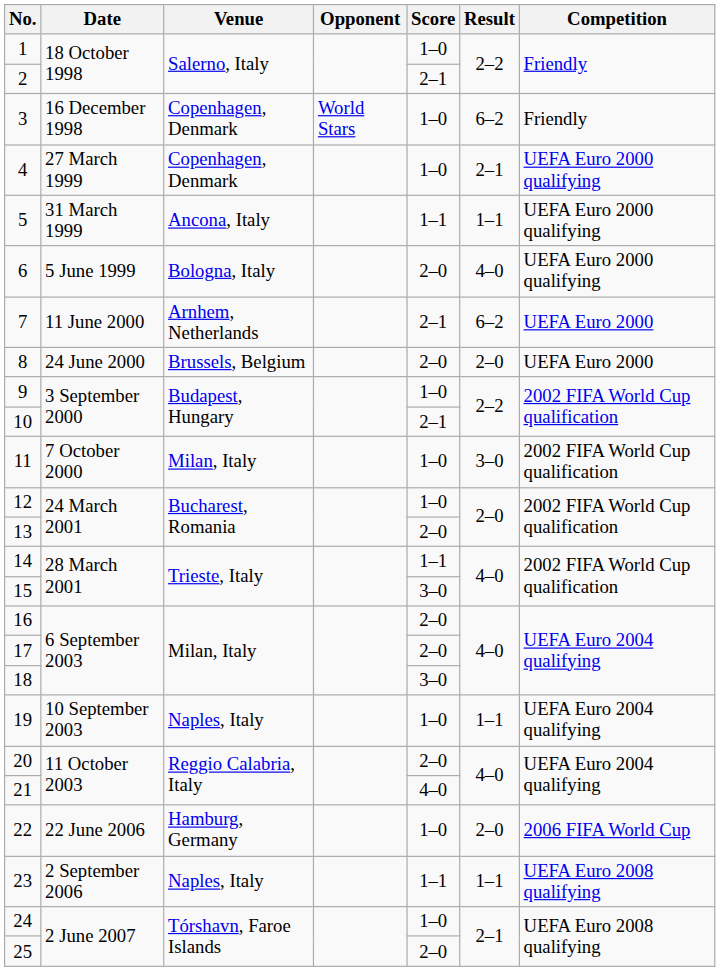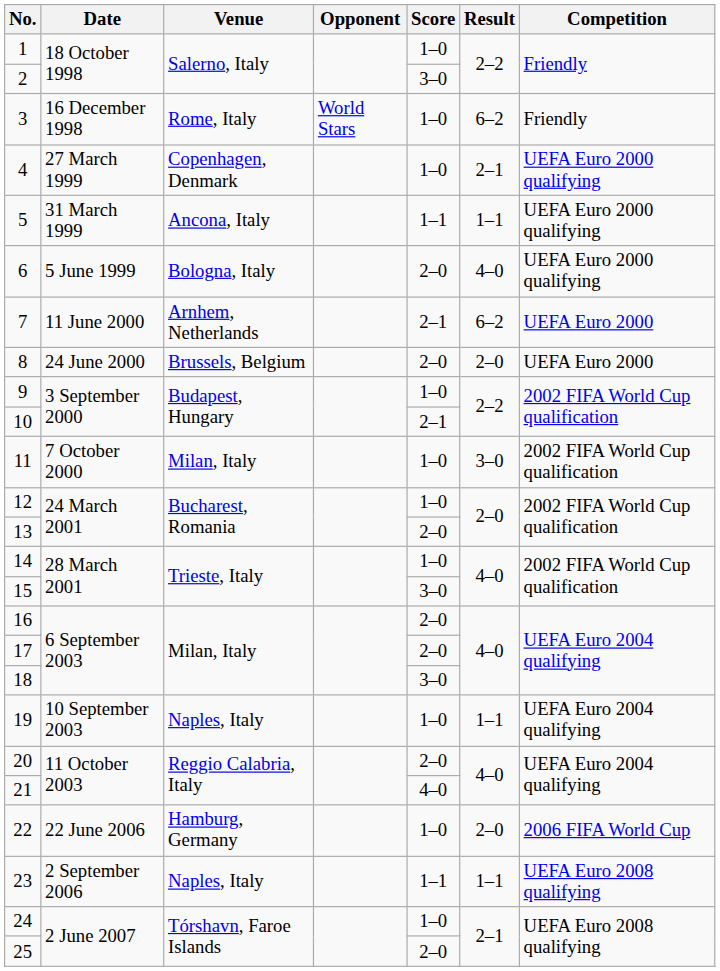2 | Score: 2–1 -> 3–0
3 | Venue: Copenhagen, Denmark -> Rome, Italy
14 | Score: 1–1 -> 1–0
